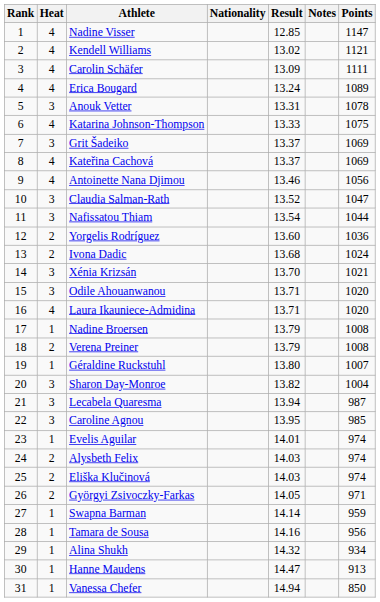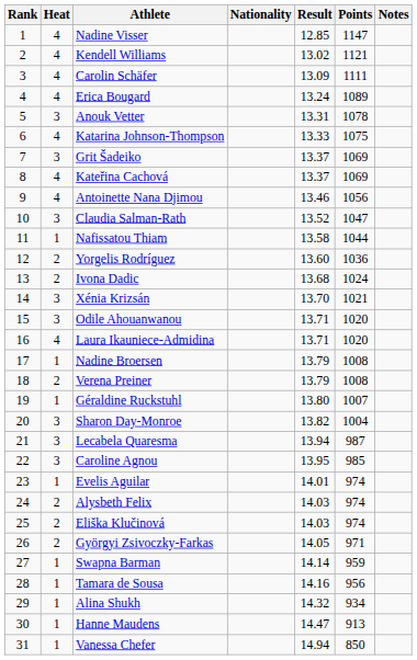columns swapped: Points <-> Notes
Nafissatou Thiam | Heat: 3 -> 1
Nafissatou Thiam | Result: 13.54 -> 13.58
